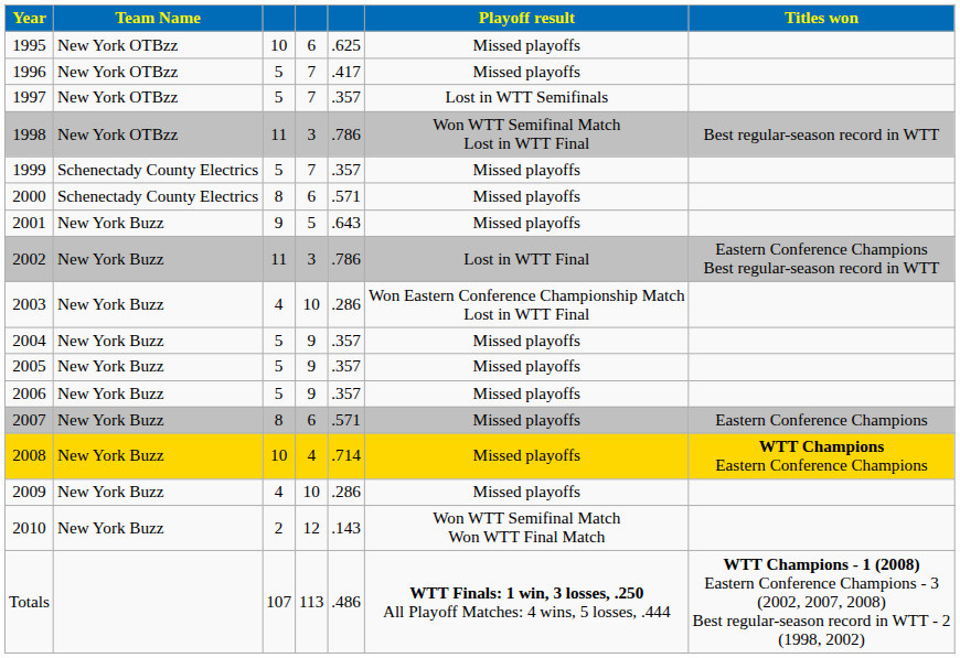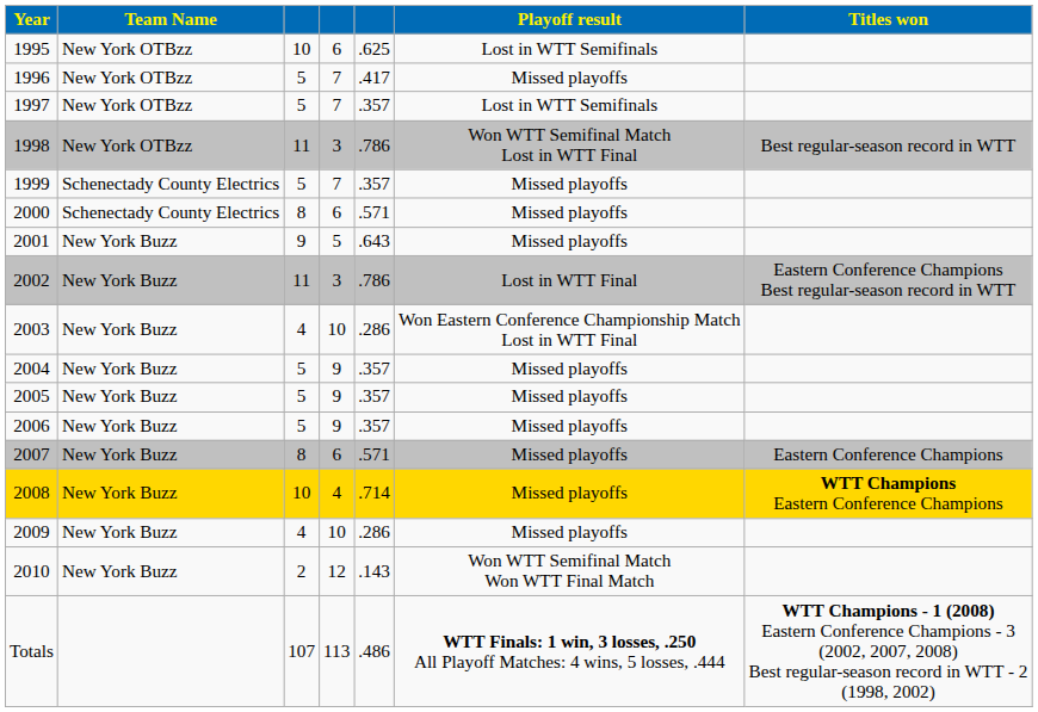1995 | Playoff result: Missed playoffs -> Lost in WTT Semifinals
